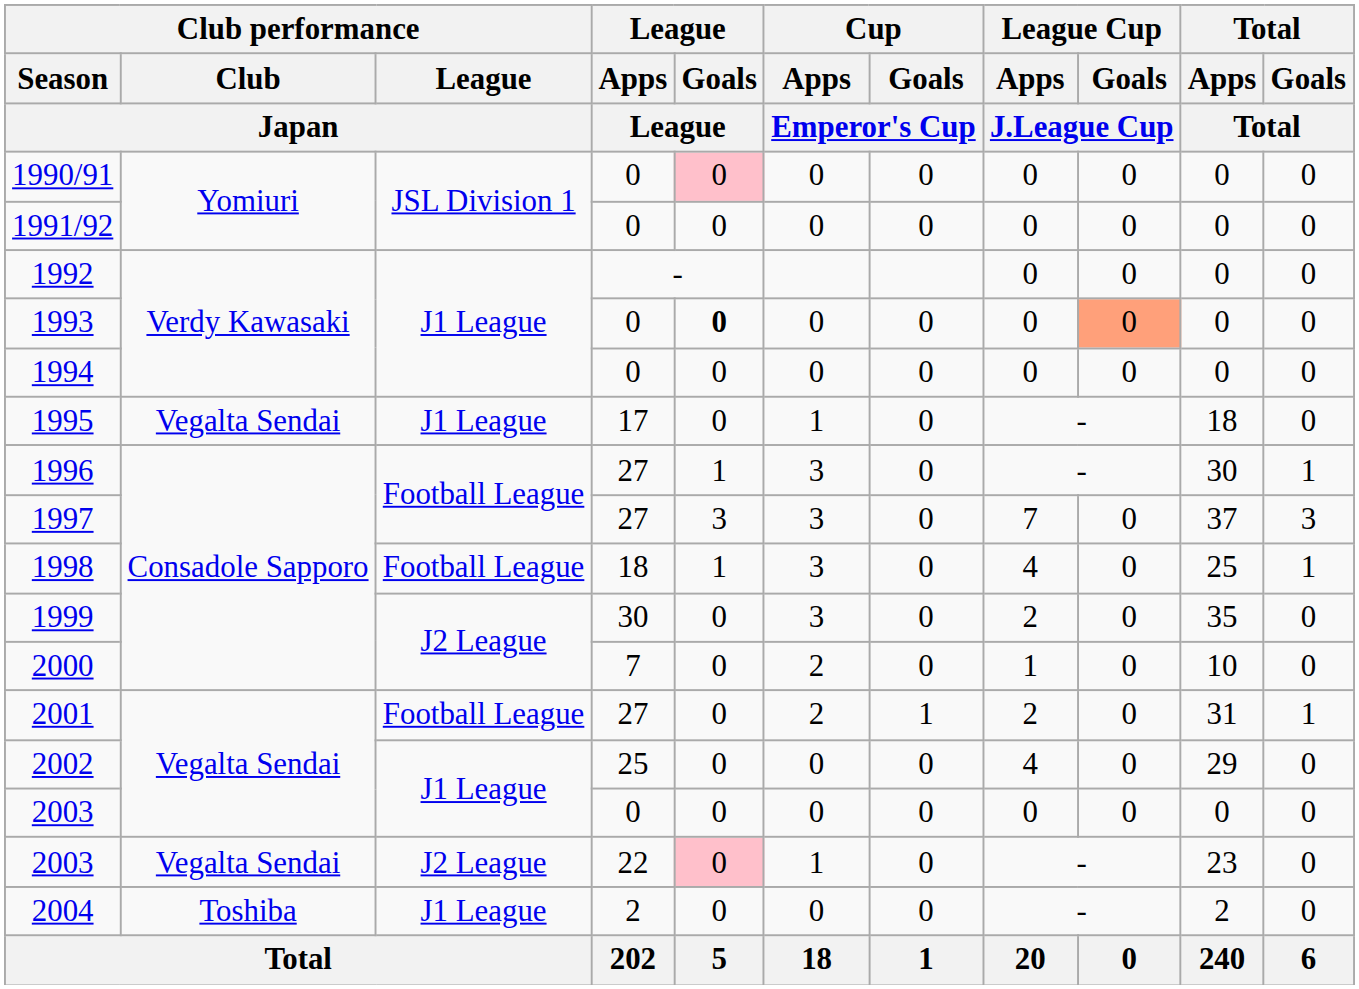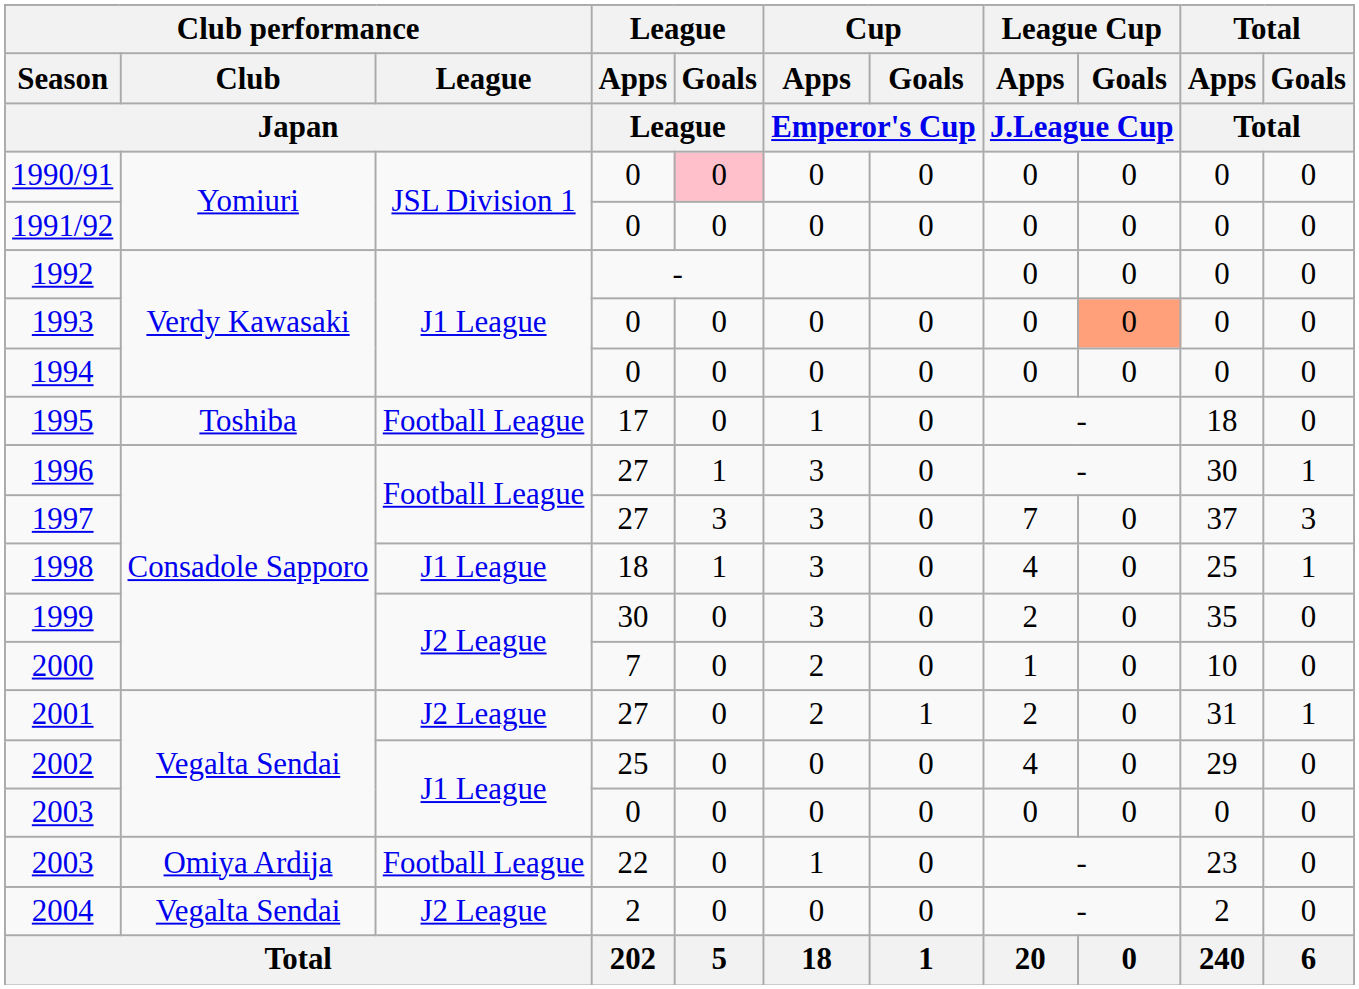1993 | League / Goals / League: bold -> normal
1995 | Club performance / Club / Japan: Vegalta Sendai -> Toshiba
1995 | Club performance / League / Japan: J1 League -> Football League
1998 | Club performance / League / Japan: Football League -> J1 League
2001 | Club performance / League / Japan: Football League -> J2 League
2003 / 22 | Club performance / Club / Japan: Vegalta Sendai -> Omiya Ardija
2003 / 22 | Club performance / League / Japan: J2 League -> Football League
2003 / 22 | League / Goals / League: pink background -> no background
2004 | Club performance / Club / Japan: Toshiba -> Vegalta Sendai
2004 | Club performance / League / Japan: J1 League -> J2 League
